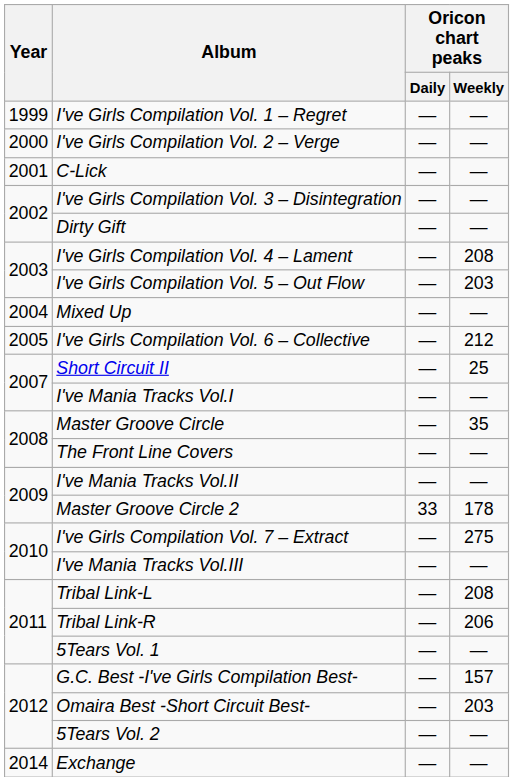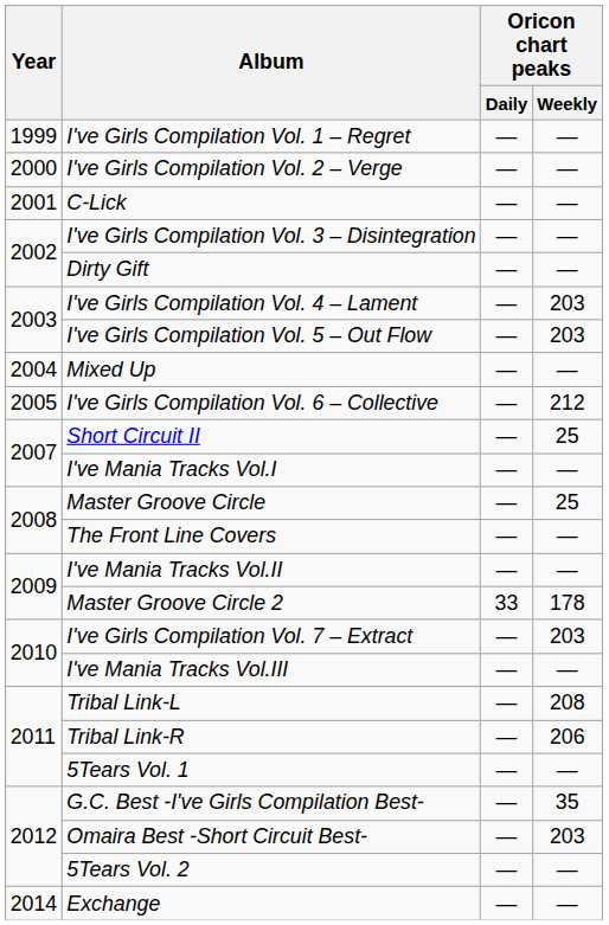I've Girls Compilation Vol. 4 – Lament | Oricon chart peaks / Weekly: 208 -> 203
Master Groove Circle | Oricon chart peaks / Weekly: 35 -> 25
I've Girls Compilation Vol. 7 – Extract | Oricon chart peaks / Weekly: 275 -> 203
G.C. Best -I've Girls Compilation Best- | Oricon chart peaks / Weekly: 157 -> 35
